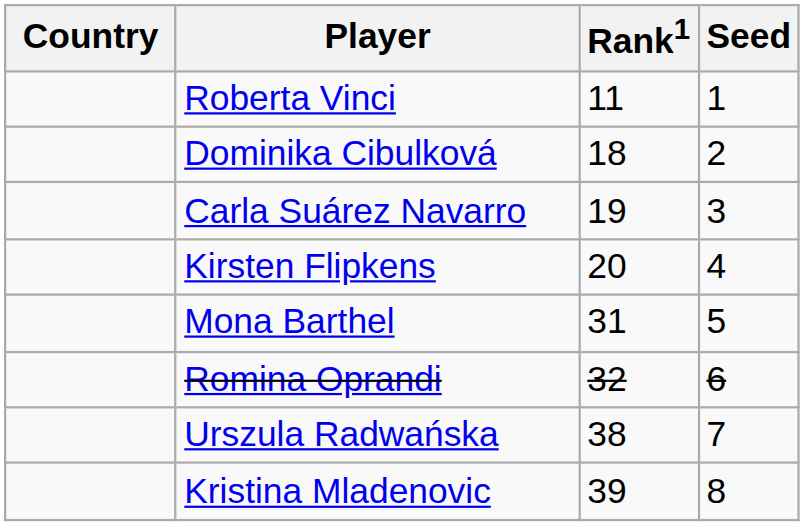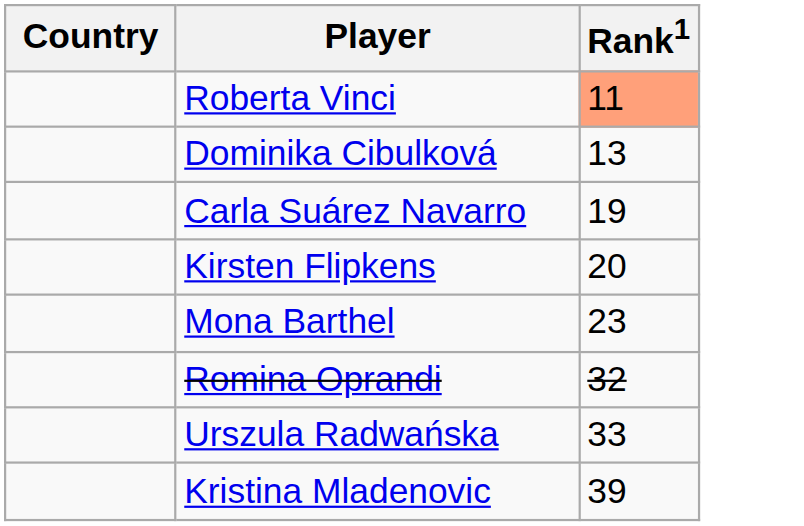- column: Seed | 1 | 2 | 3 | 4 | 5 | 6 | 7 | 8
Roberta Vinci | Rank1: no background -> lightsalmon background
Dominika Cibulková | Rank1: 18 -> 13
Mona Barthel | Rank1: 31 -> 23
Urszula Radwańska | Rank1: 38 -> 33
